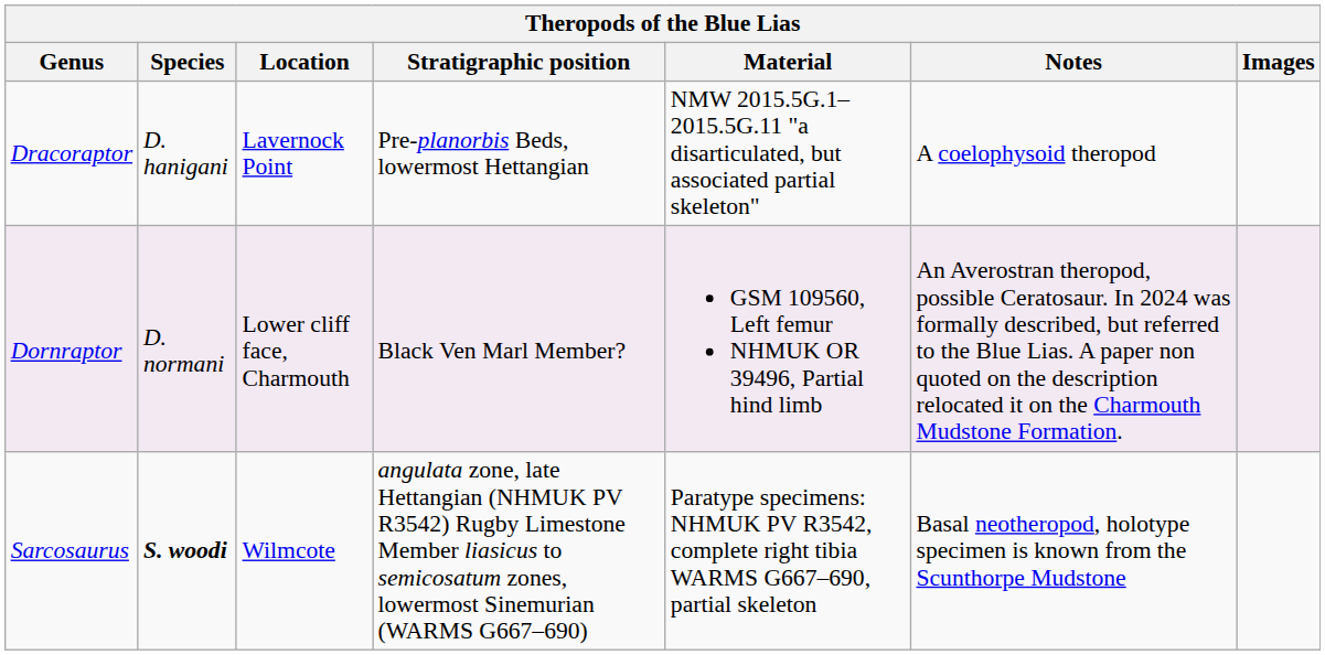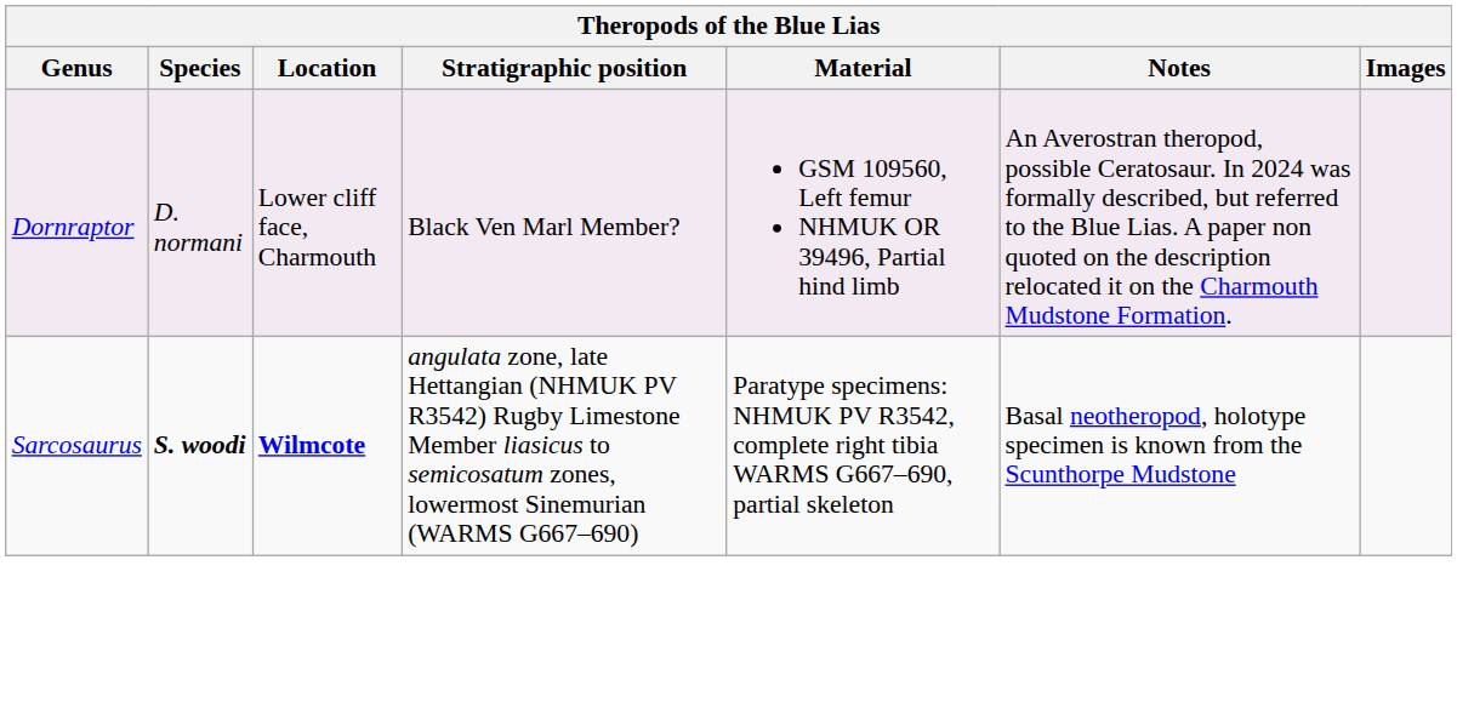- row: Dracoraptor | D. hanigani | Lavernock Point | Pre-planorbis Beds, lowermost Hettangian | NMW 2015.5G.1–2015.5G.11 "a disarticulated, but associated partial skeleton" | A coelophysoid theropod
Sarcosaurus | Location: normal -> bold
